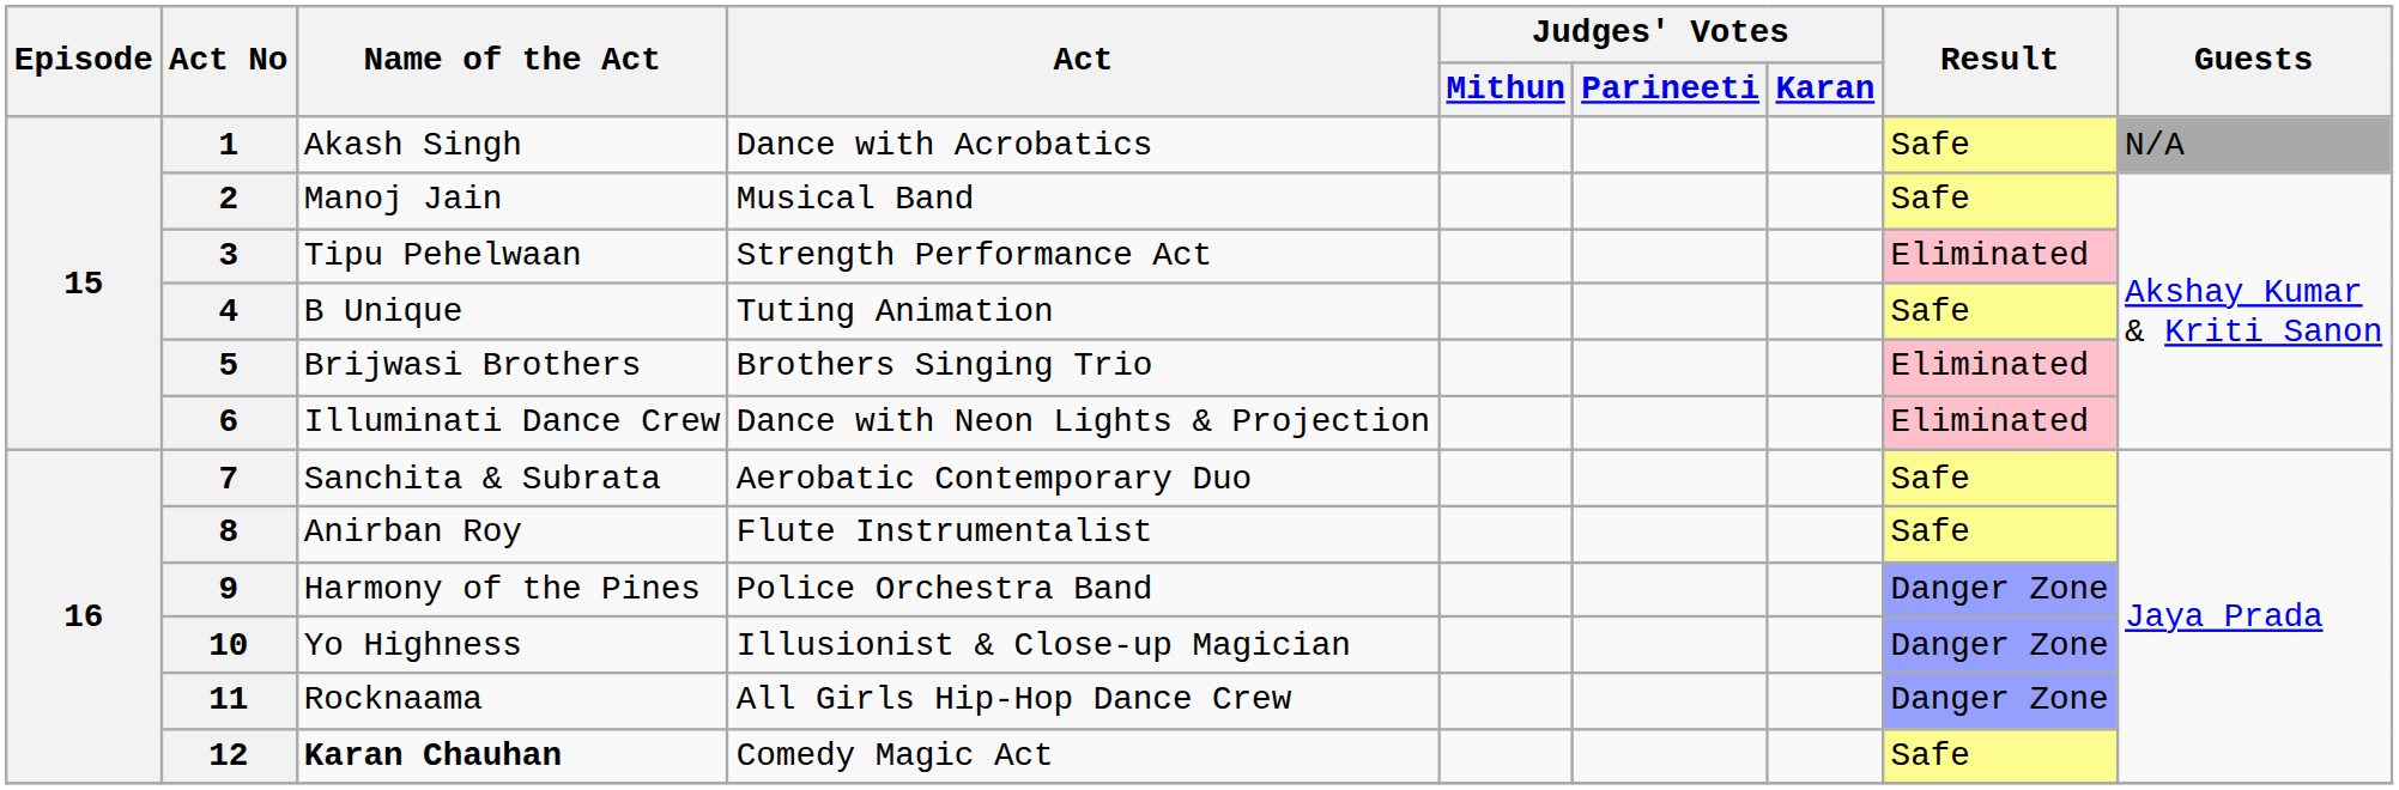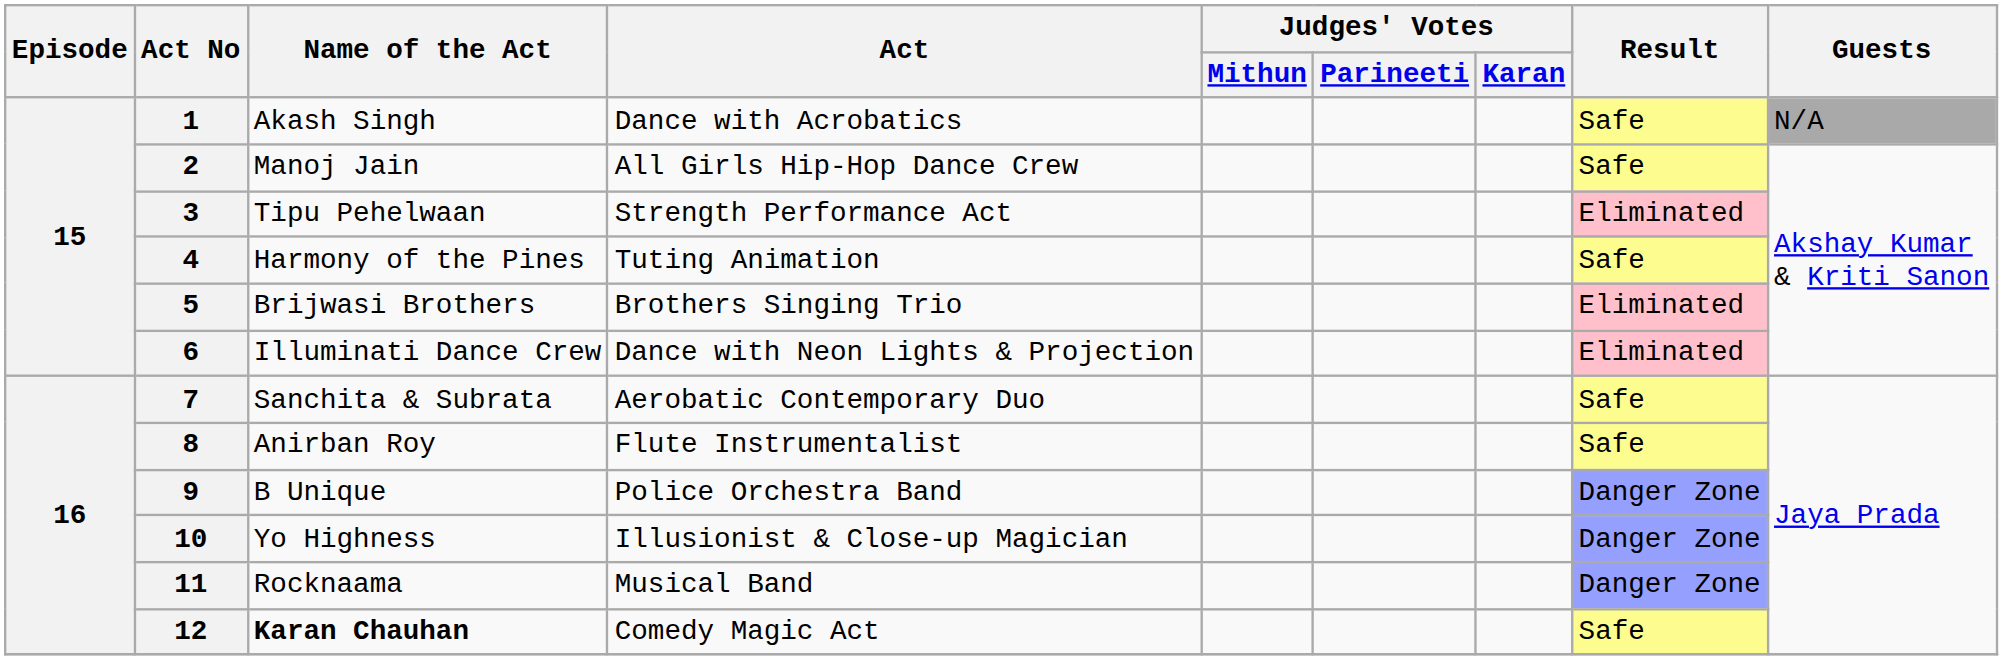2 | Act: Musical Band -> All Girls Hip-Hop Dance Crew
4 | Name of the Act: B Unique -> Harmony of the Pines
9 | Name of the Act: Harmony of the Pines -> B Unique
11 | Act: All Girls Hip-Hop Dance Crew -> Musical Band
